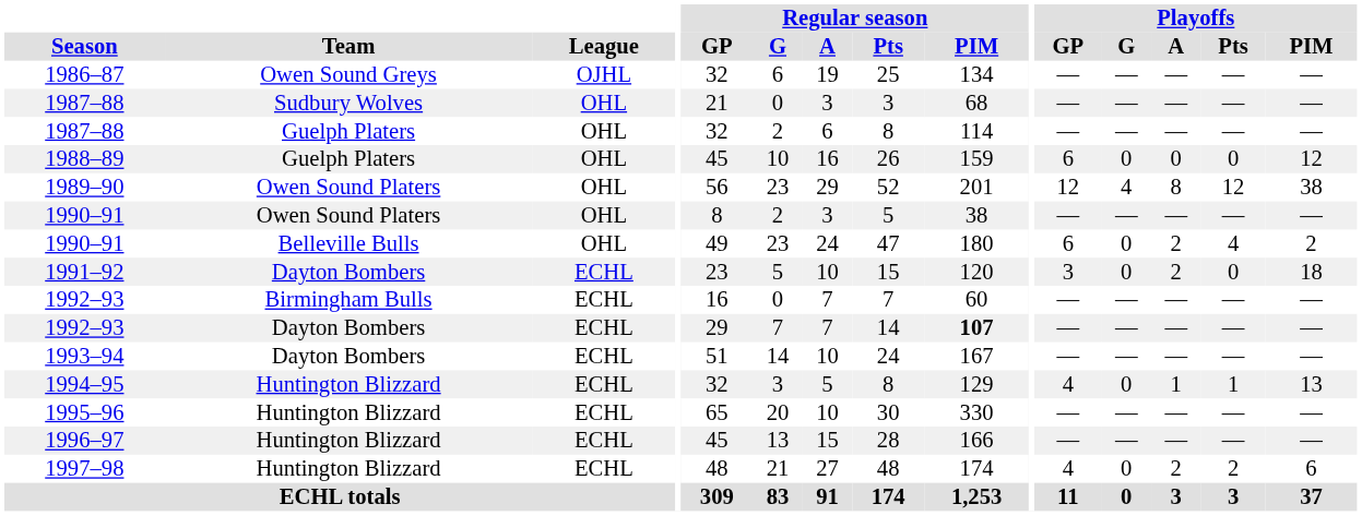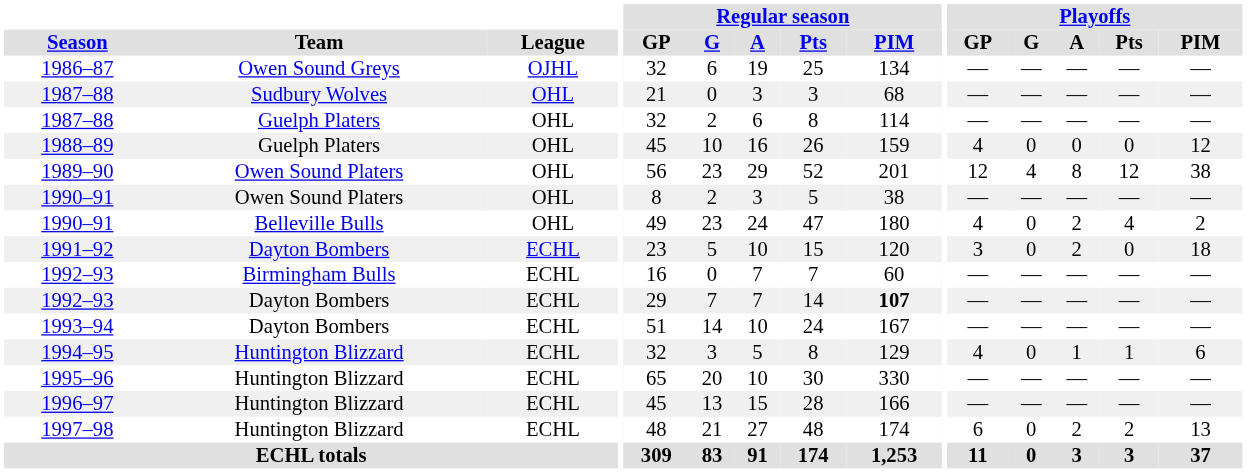1988–89 | Playoffs / GP: 6 -> 4
1990–91 / Belleville Bulls | Playoffs / GP: 6 -> 4
1994–95 | Playoffs / PIM: 13 -> 6
1997–98 | Playoffs / GP: 4 -> 6
1997–98 | Playoffs / PIM: 6 -> 13
